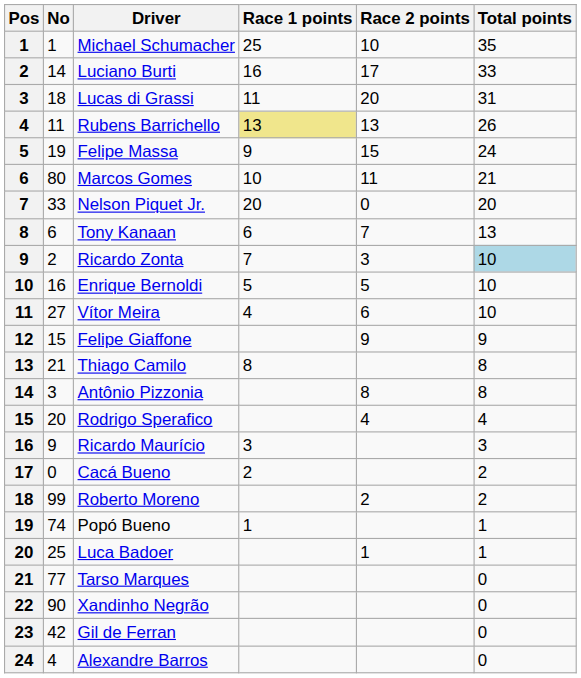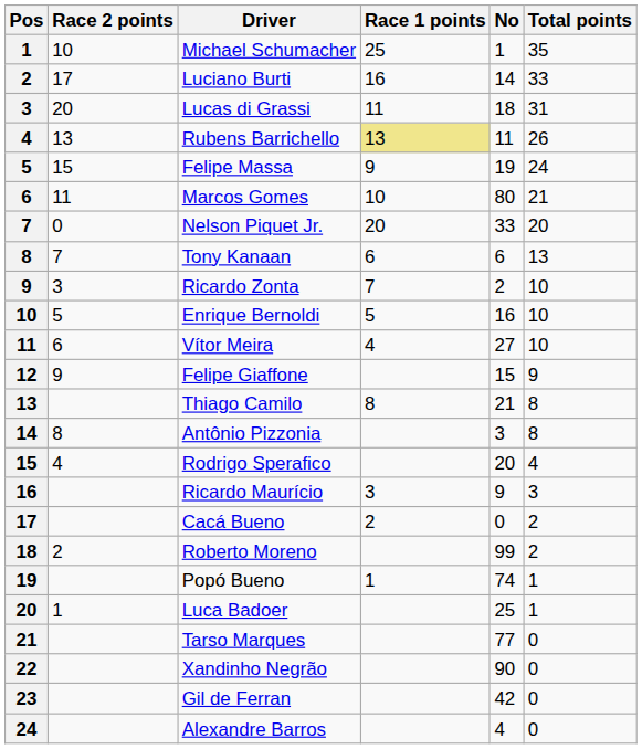columns swapped: No <-> Race 2 points
Ricardo Zonta | Total points: lightblue background -> no background
